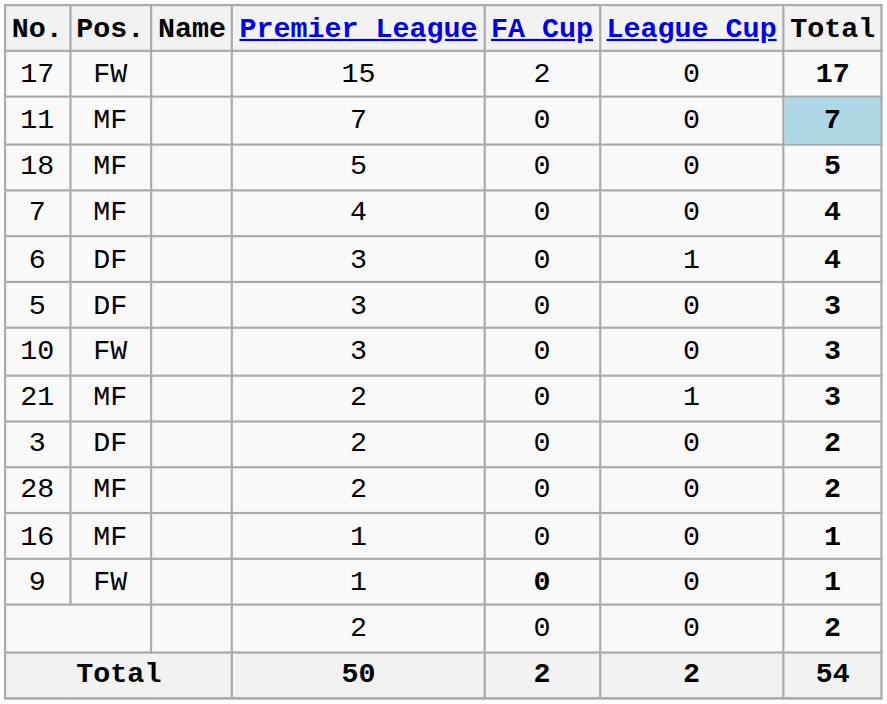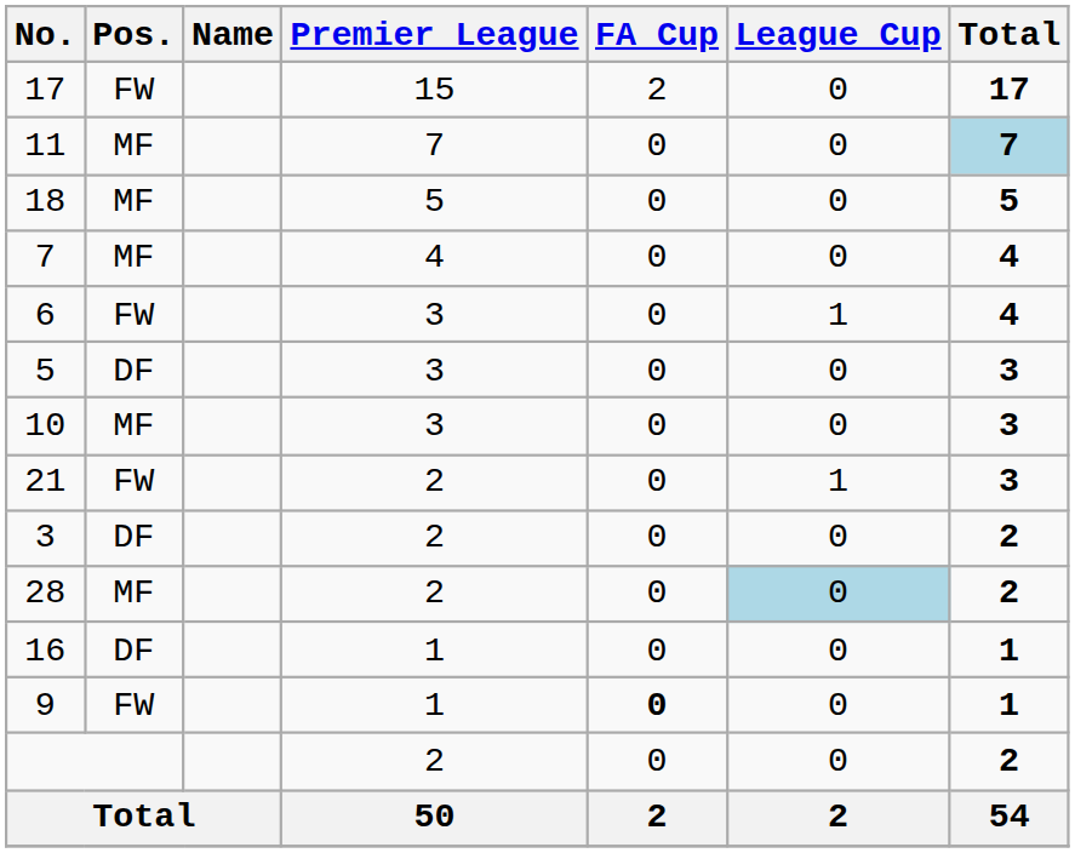6 | Pos.: DF -> FW
10 | Pos.: FW -> MF
21 | Pos.: MF -> FW
28 | League Cup: no background -> lightblue background
16 | Pos.: MF -> DF
